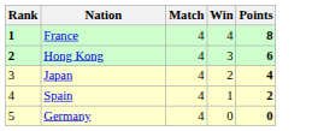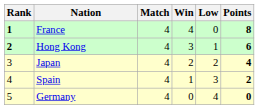+ column: Low | 0 | 1 | 2 | 3 | 4
